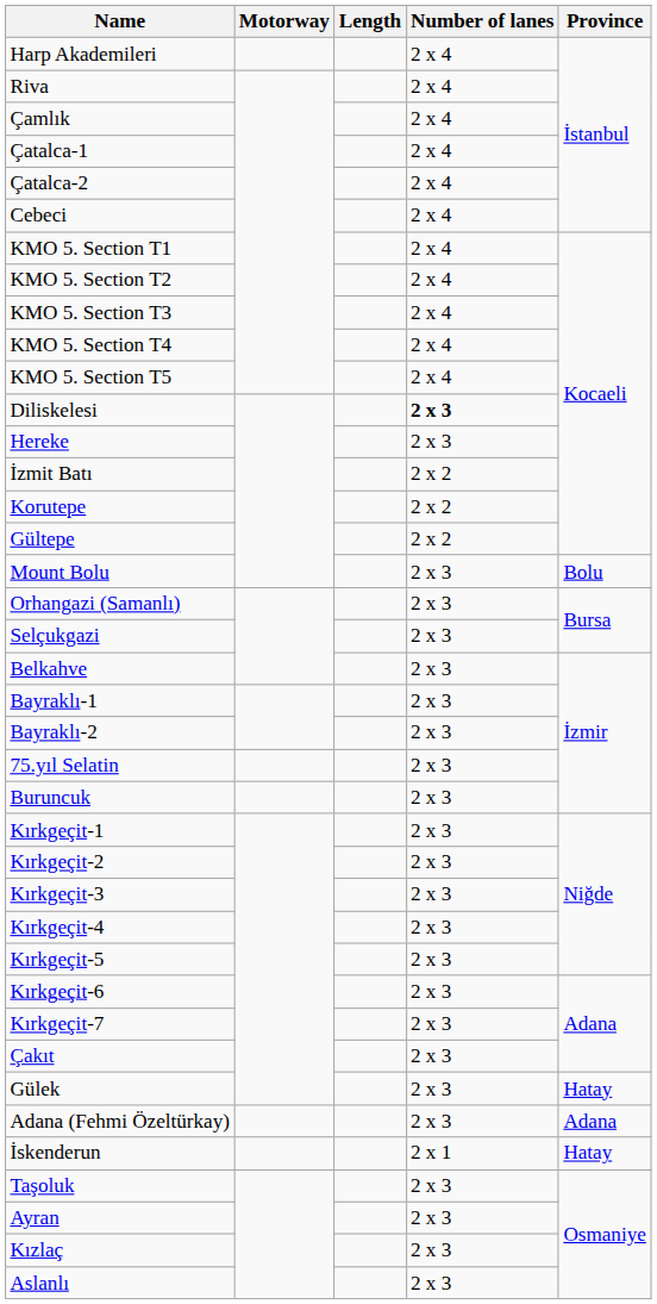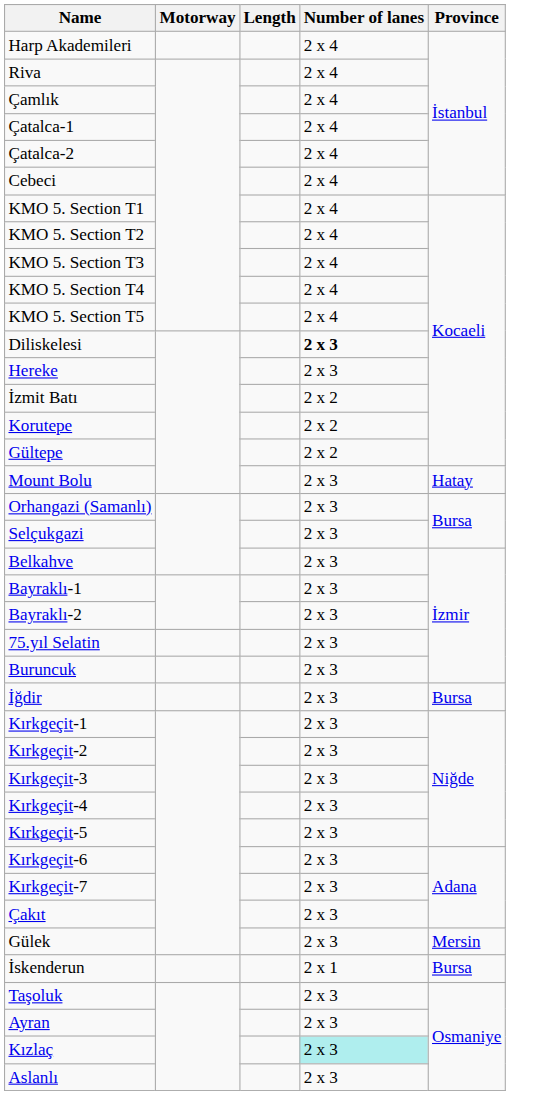Mount Bolu | Province: Bolu -> Hatay
+ row: İğdir | 2 x 3 | Bursa
Gülek | Province: Hatay -> Mersin
- row: Adana (Fehmi Özeltürkay) | 2 x 3 | Adana
İskenderun | Province: Hatay -> Bursa
Kızlaç | Number of lanes: no background -> paleturquoise background
